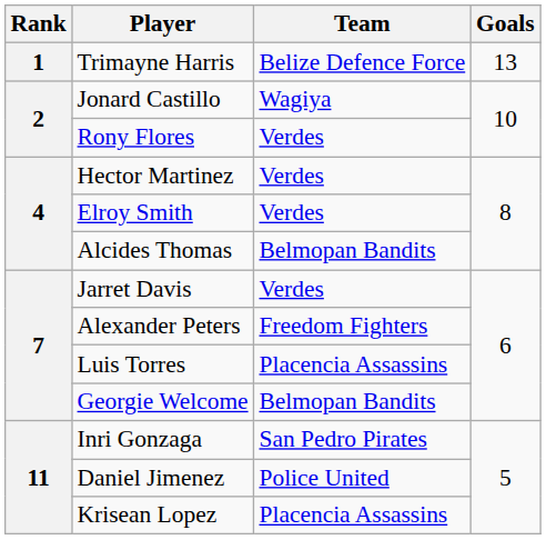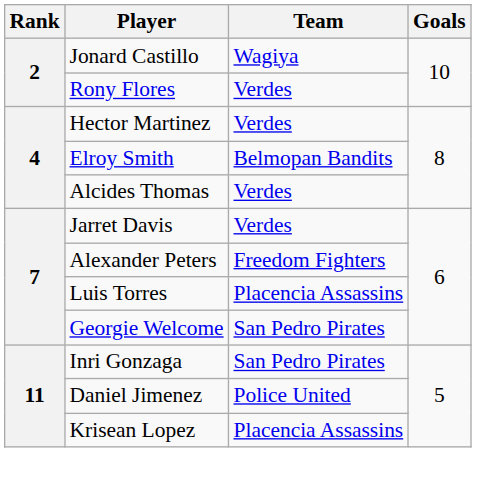- row: 1 | Trimayne Harris | Belize Defence Force | 13
Elroy Smith | Team: Verdes -> Belmopan Bandits
Alcides Thomas | Team: Belmopan Bandits -> Verdes
Georgie Welcome | Team: Belmopan Bandits -> San Pedro Pirates
